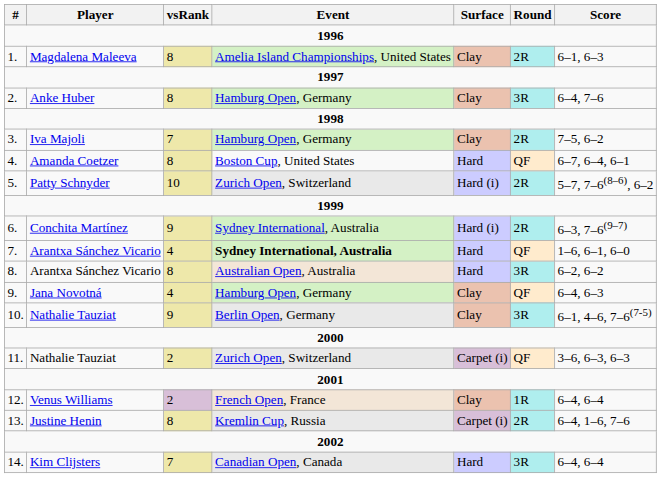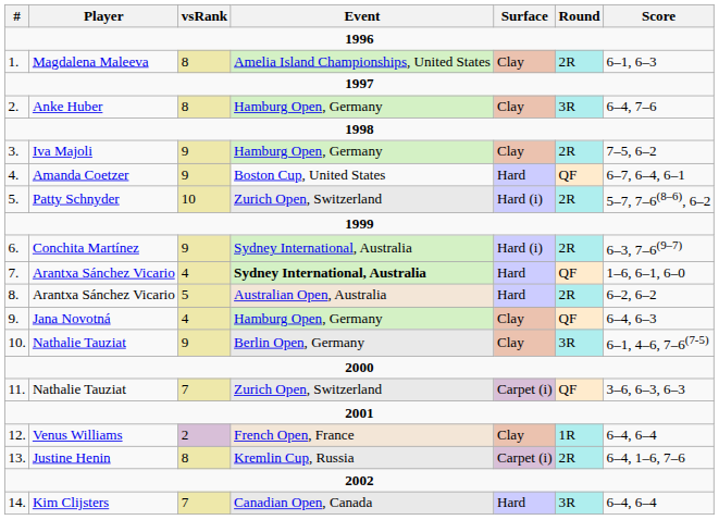Iva Majoli | vsRank: 7 -> 9
Amanda Coetzer | vsRank: 8 -> 9
8. / Arantxa Sánchez Vicario | vsRank: 8 -> 5
8. / Arantxa Sánchez Vicario | Round: 3R -> 2R
11. / Nathalie Tauziat | vsRank: 2 -> 7
